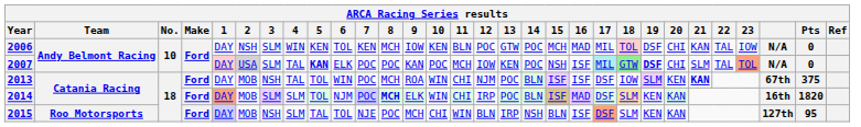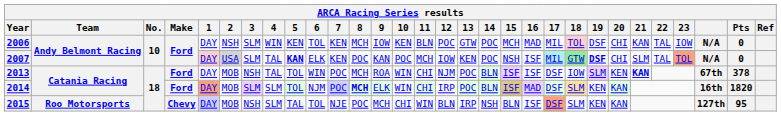2007 | 7: POC -> KEN
2013 | Pts: 375 -> 378
2015 | Make: Ford -> Chevy
